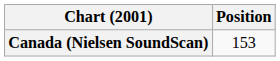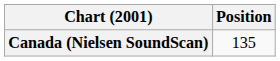Canada (Nielsen SoundScan) | Position: 153 -> 135
